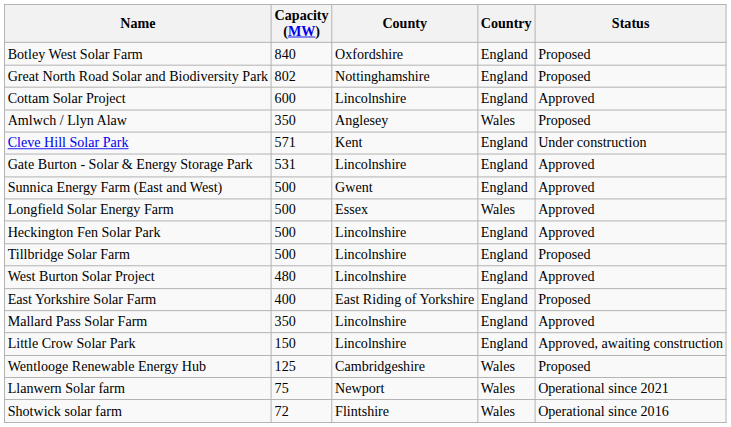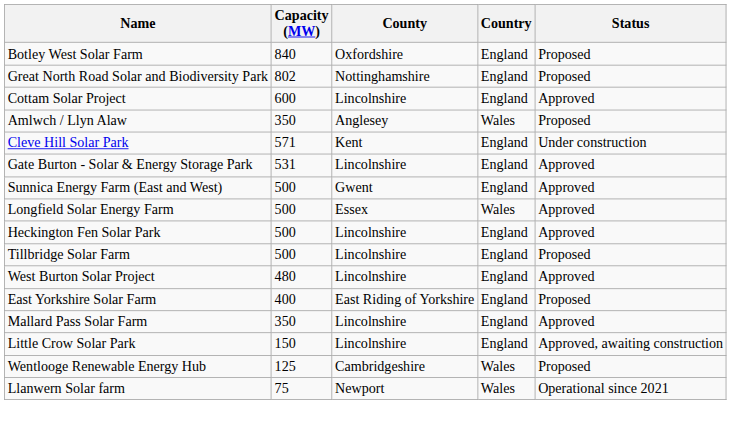- row: Shotwick solar farm | 72 | Flintshire | Wales | Operational since 2016
